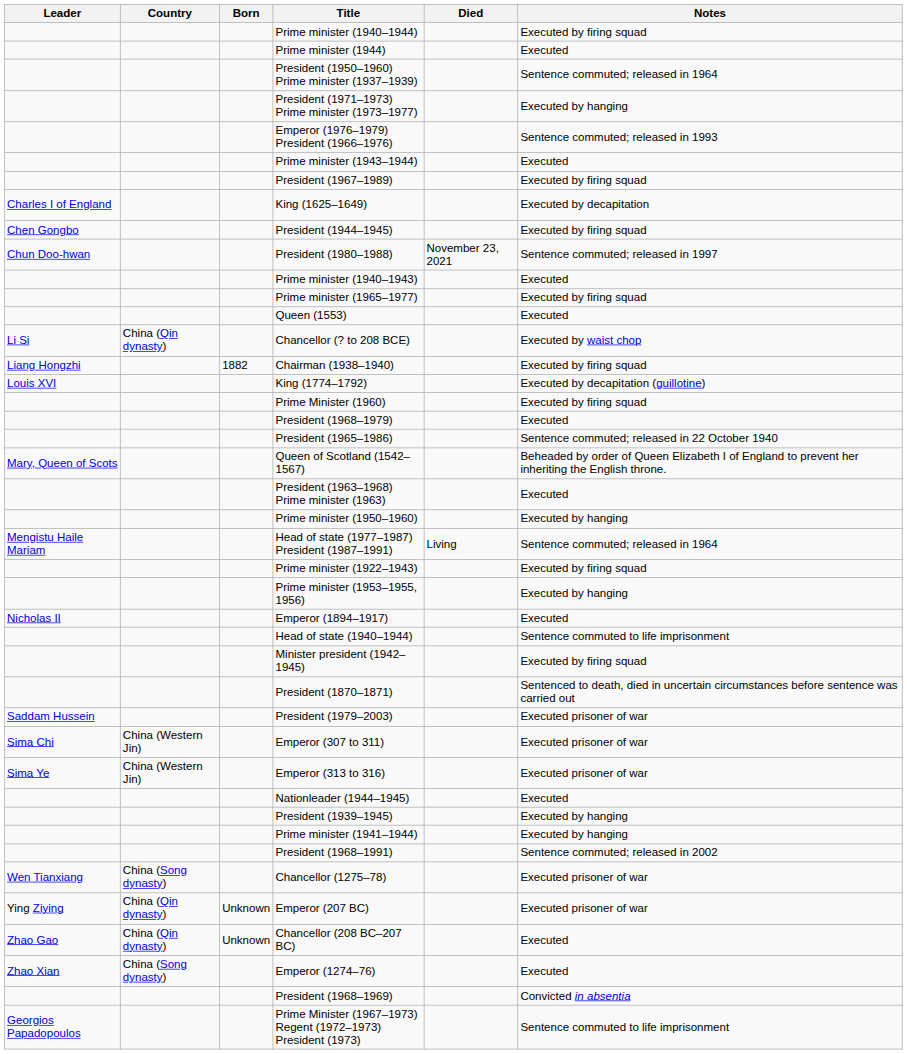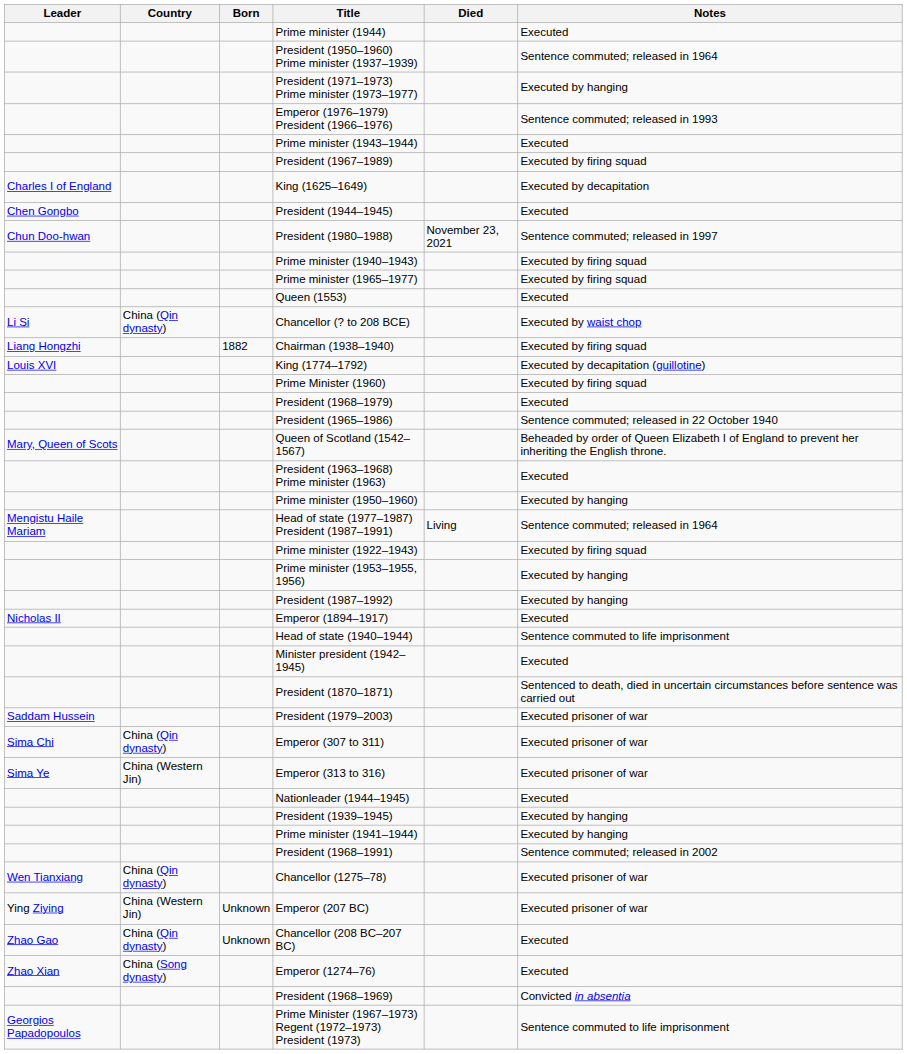- row: Prime minister (1940–1944) | Executed by firing squad
President (1944–1945) | Notes: Executed by firing squad -> Executed
Prime minister (1940–1943) | Notes: Executed -> Executed by firing squad
+ row: President (1987–1992) | Executed by hanging
Minister president (1942–1945) | Notes: Executed by firing squad -> Executed
Emperor (307 to 311) | Country: China (Western Jin) -> China (Qin dynasty)
Chancellor (1275–78) | Country: China (Song dynasty) -> China (Qin dynasty)
Emperor (207 BC) | Country: China (Qin dynasty) -> China (Western Jin)
